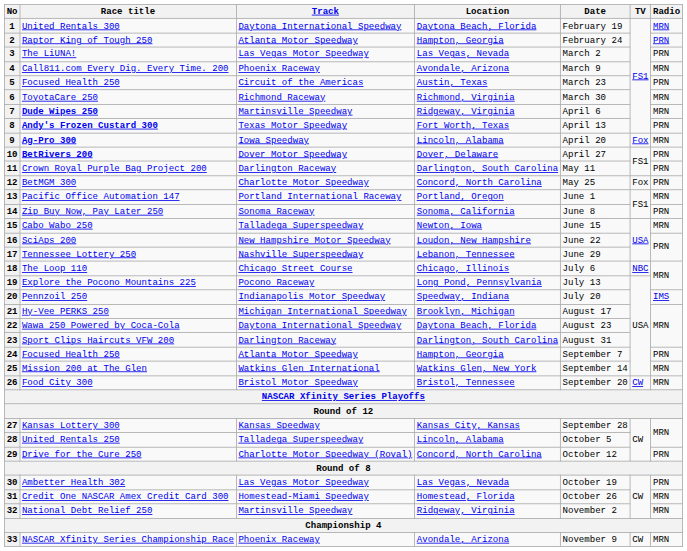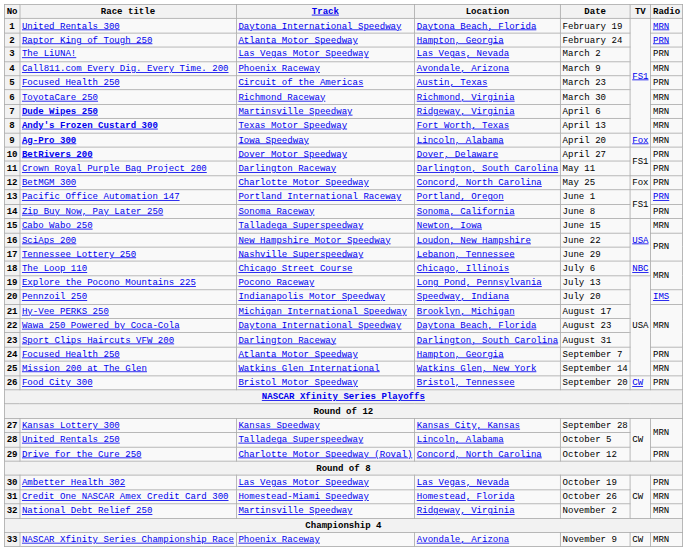8 | Radio: PRN -> MRN
13 | Radio: MRN -> PRN
26 | Radio: MRN -> PRN
